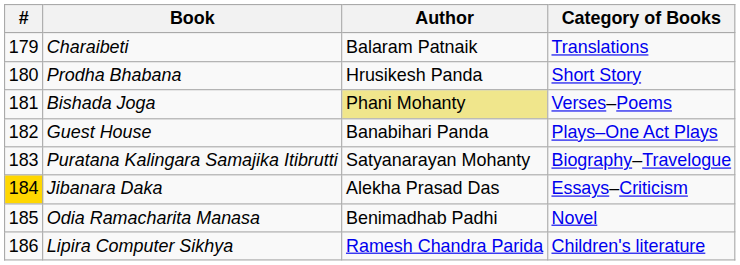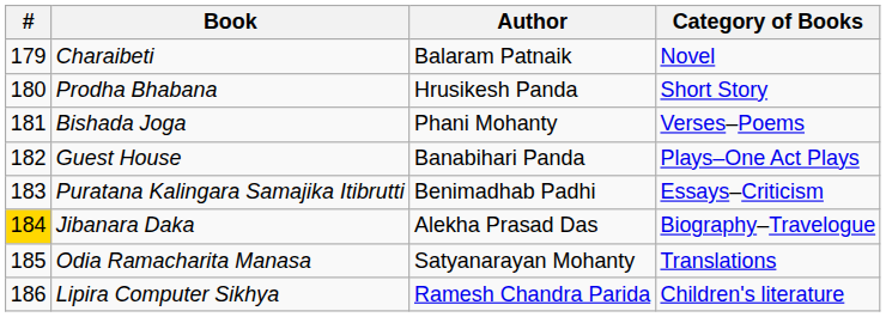Charaibeti | Category of Books: Translations -> Novel
Bishada Joga | Author: khaki background -> no background
Puratana Kalingara Samajika Itibrutti | Author: Satyanarayan Mohanty -> Benimadhab Padhi
Puratana Kalingara Samajika Itibrutti | Category of Books: Biography–Travelogue -> Essays–Criticism
Jibanara Daka | Category of Books: Essays–Criticism -> Biography–Travelogue
Odia Ramacharita Manasa | Author: Benimadhab Padhi -> Satyanarayan Mohanty
Odia Ramacharita Manasa | Category of Books: Novel -> Translations
